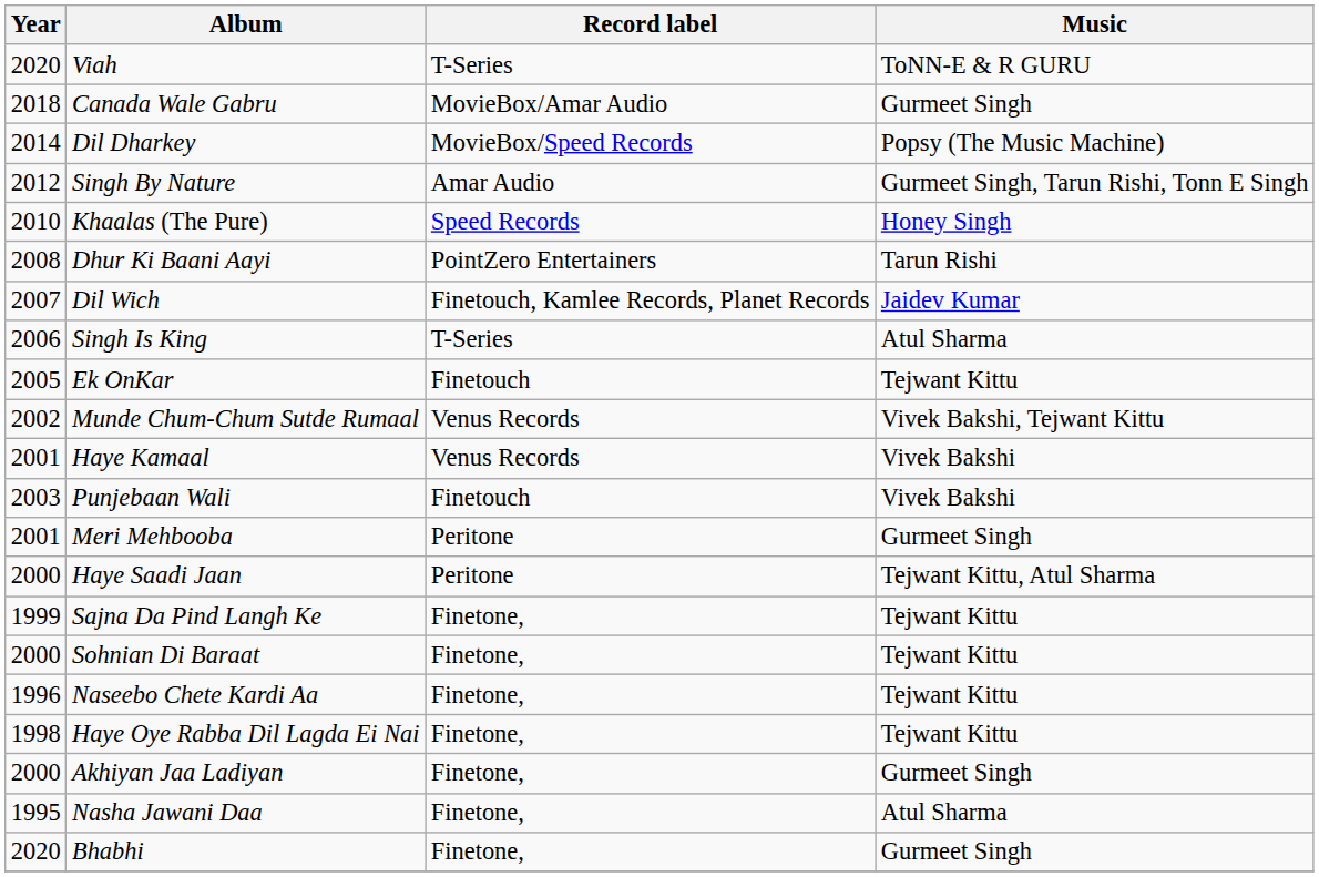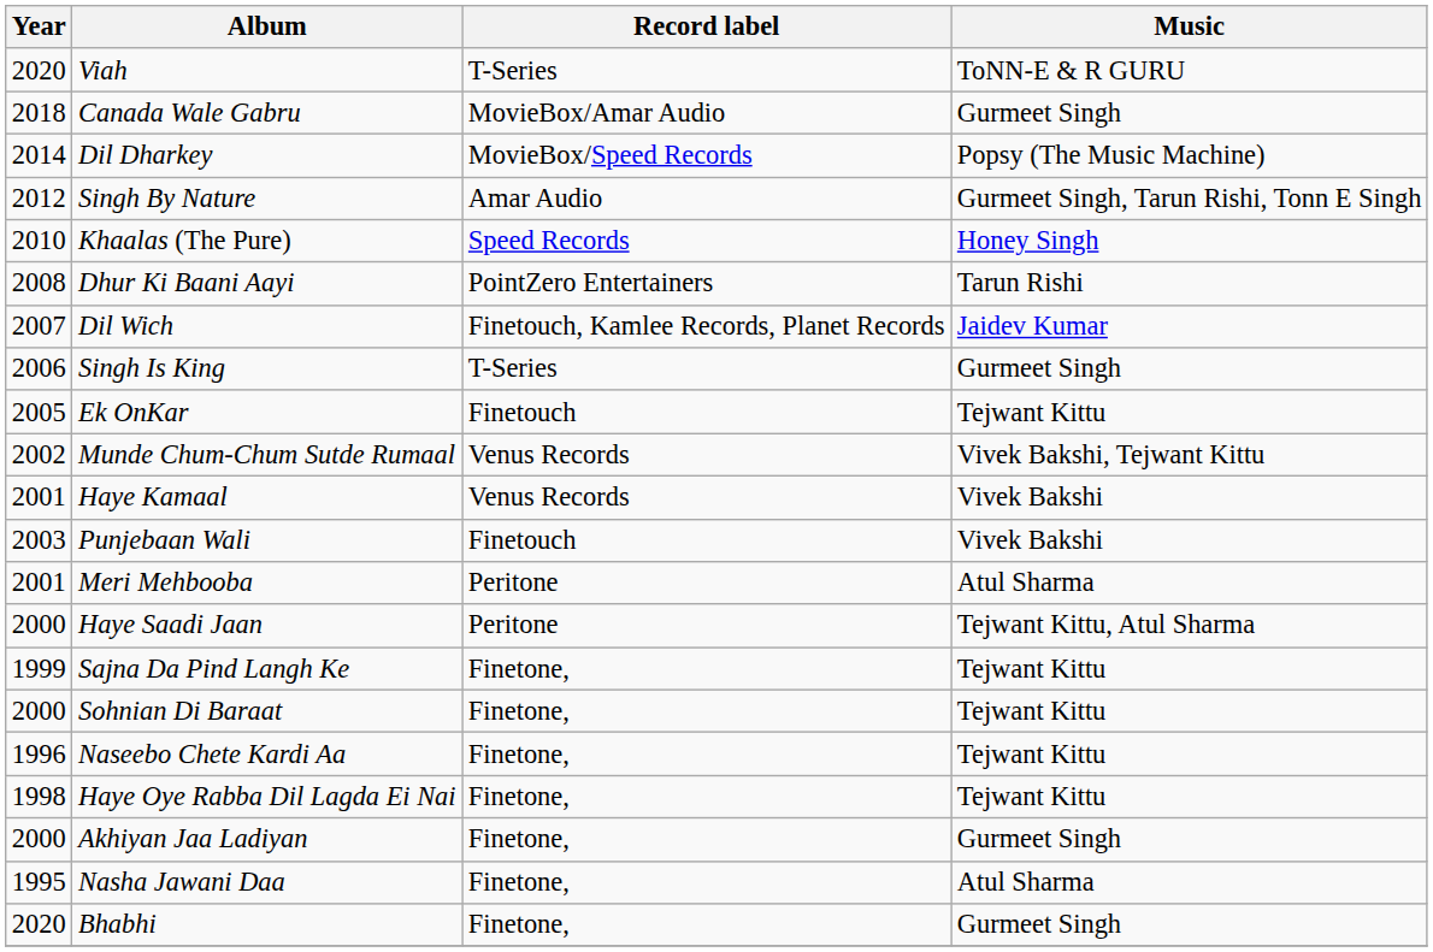Singh Is King | Music: Atul Sharma -> Gurmeet Singh
Meri Mehbooba | Music: Gurmeet Singh -> Atul Sharma
